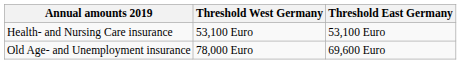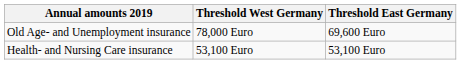rows swapped: Health- and Nursing Care insurance <-> Old Age- and Unemployment insurance
